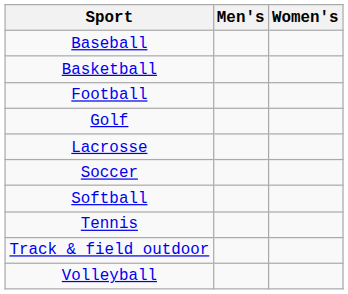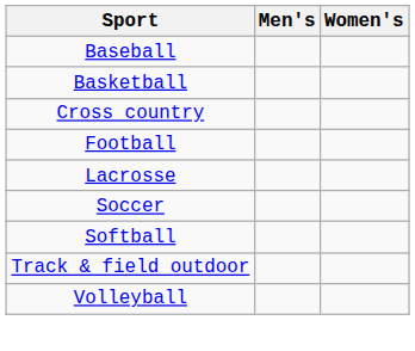+ row: Cross country
- row: Golf
- row: Tennis
